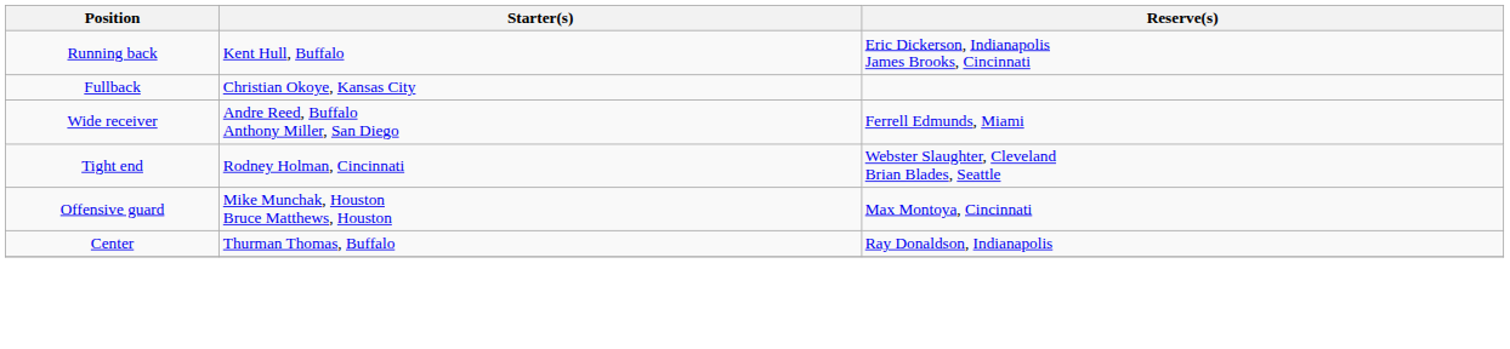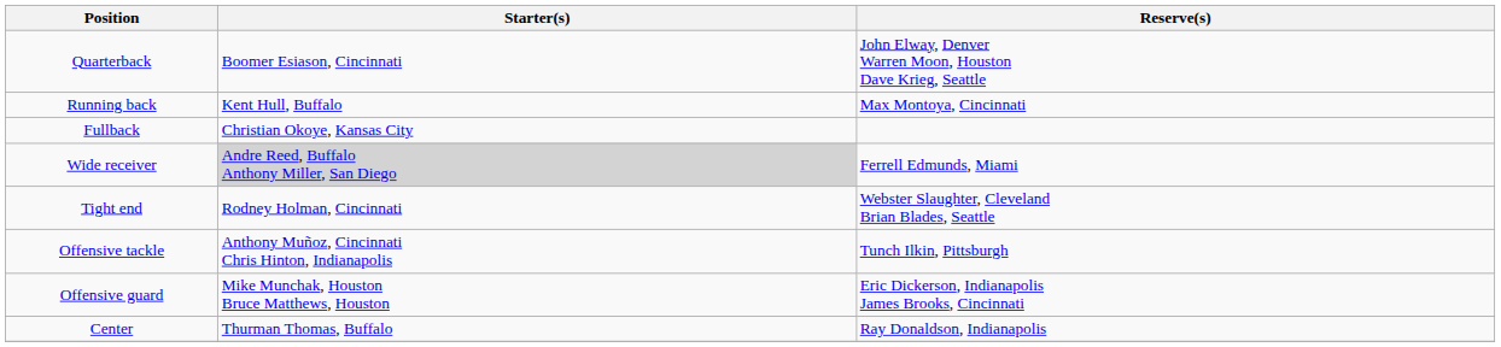+ row: Quarterback | Boomer Esiason, Cincinnati | John Elway, Denver Warren Moon, Houston Dave Krieg, Seattle
Running back | Reserve(s): Eric Dickerson, Indianapolis James Brooks, Cincinnati -> Max Montoya, Cincinnati
Wide receiver | Starter(s): no background -> lightgrey background
+ row: Offensive tackle | Anthony Muñoz, Cincinnati Chris Hinton, Indianapolis | Tunch Ilkin, Pittsburgh
Offensive guard | Reserve(s): Max Montoya, Cincinnati -> Eric Dickerson, Indianapolis James Brooks, Cincinnati
